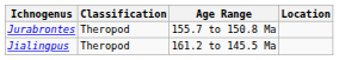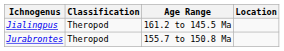rows swapped: Jialingpus <-> Jurabrontes
